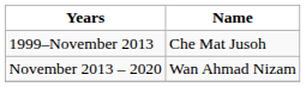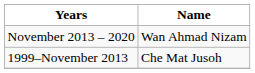rows swapped: 1999–November 2013 <-> November 2013 – 2020
